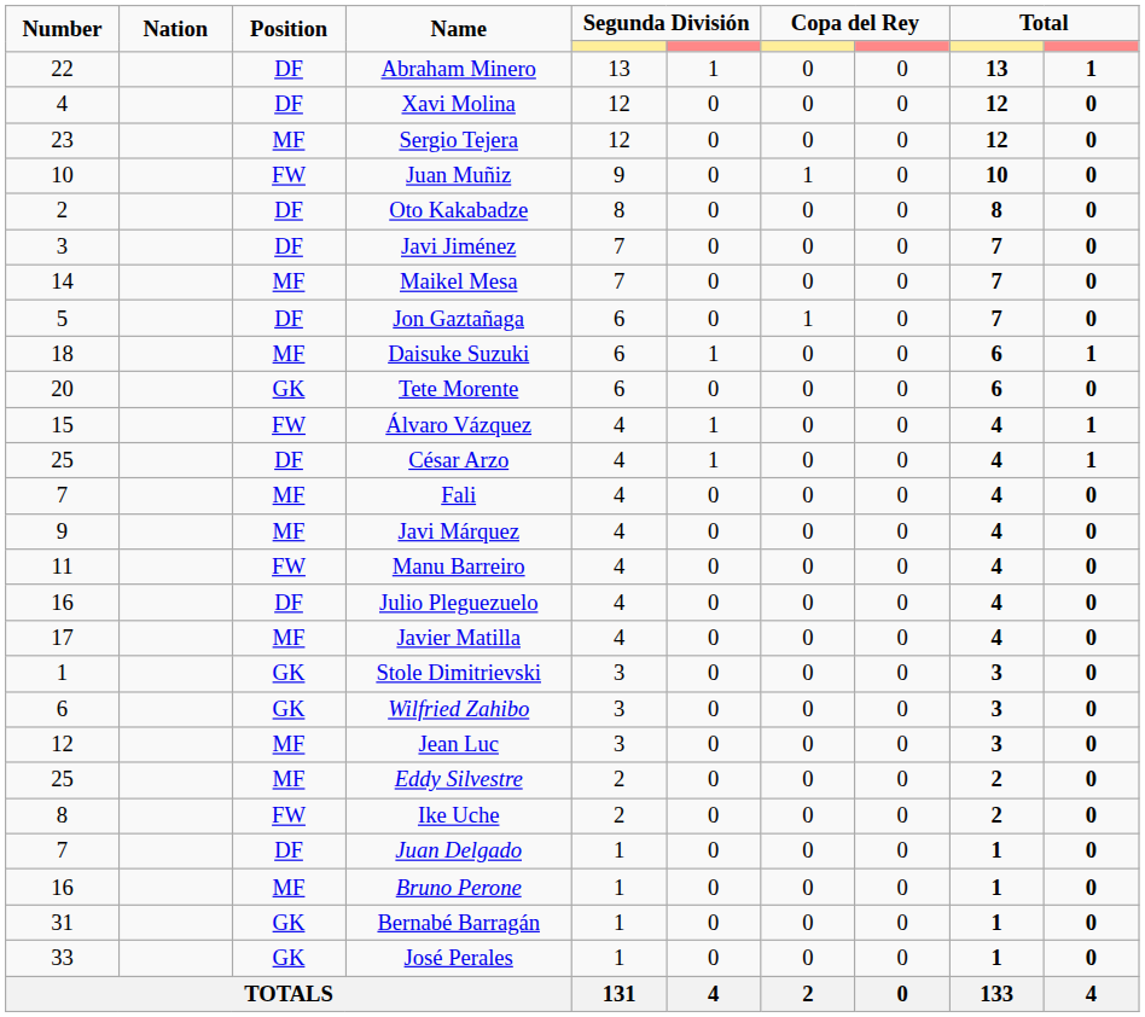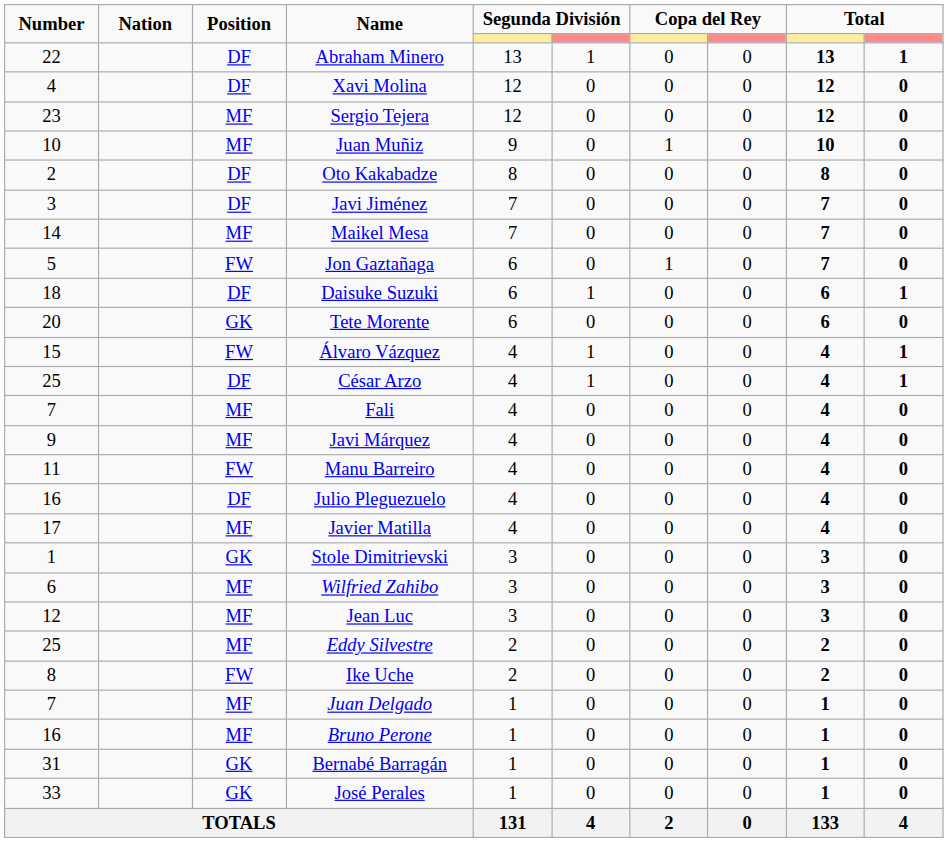Juan Muñiz | Position: FW -> MF
Jon Gaztañaga | Position: DF -> FW
Daisuke Suzuki | Position: MF -> DF
Wilfried Zahibo | Position: GK -> MF
Juan Delgado | Position: DF -> MF
